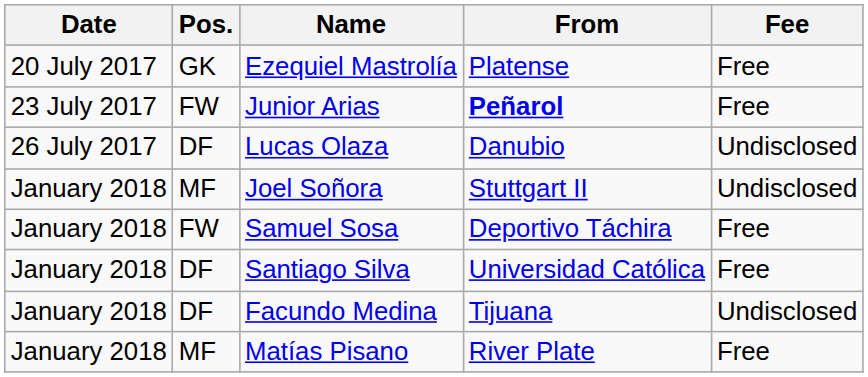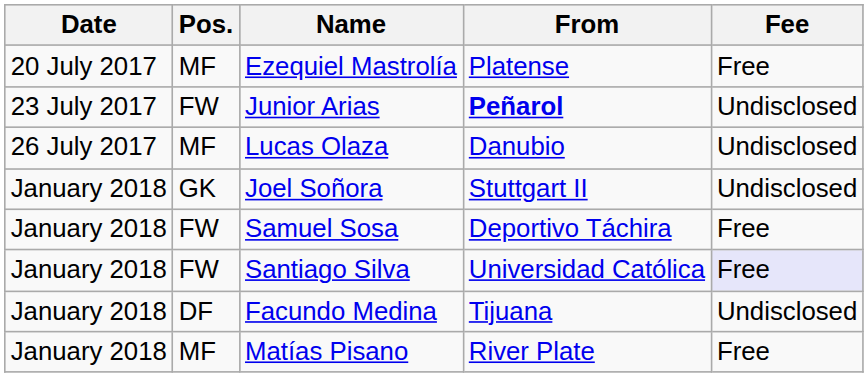Ezequiel Mastrolía | Pos.: GK -> MF
Junior Arias | Fee: Free -> Undisclosed
Lucas Olaza | Pos.: DF -> MF
Joel Soñora | Pos.: MF -> GK
Santiago Silva | Pos.: DF -> FW
Santiago Silva | Fee: no background -> lavender background
